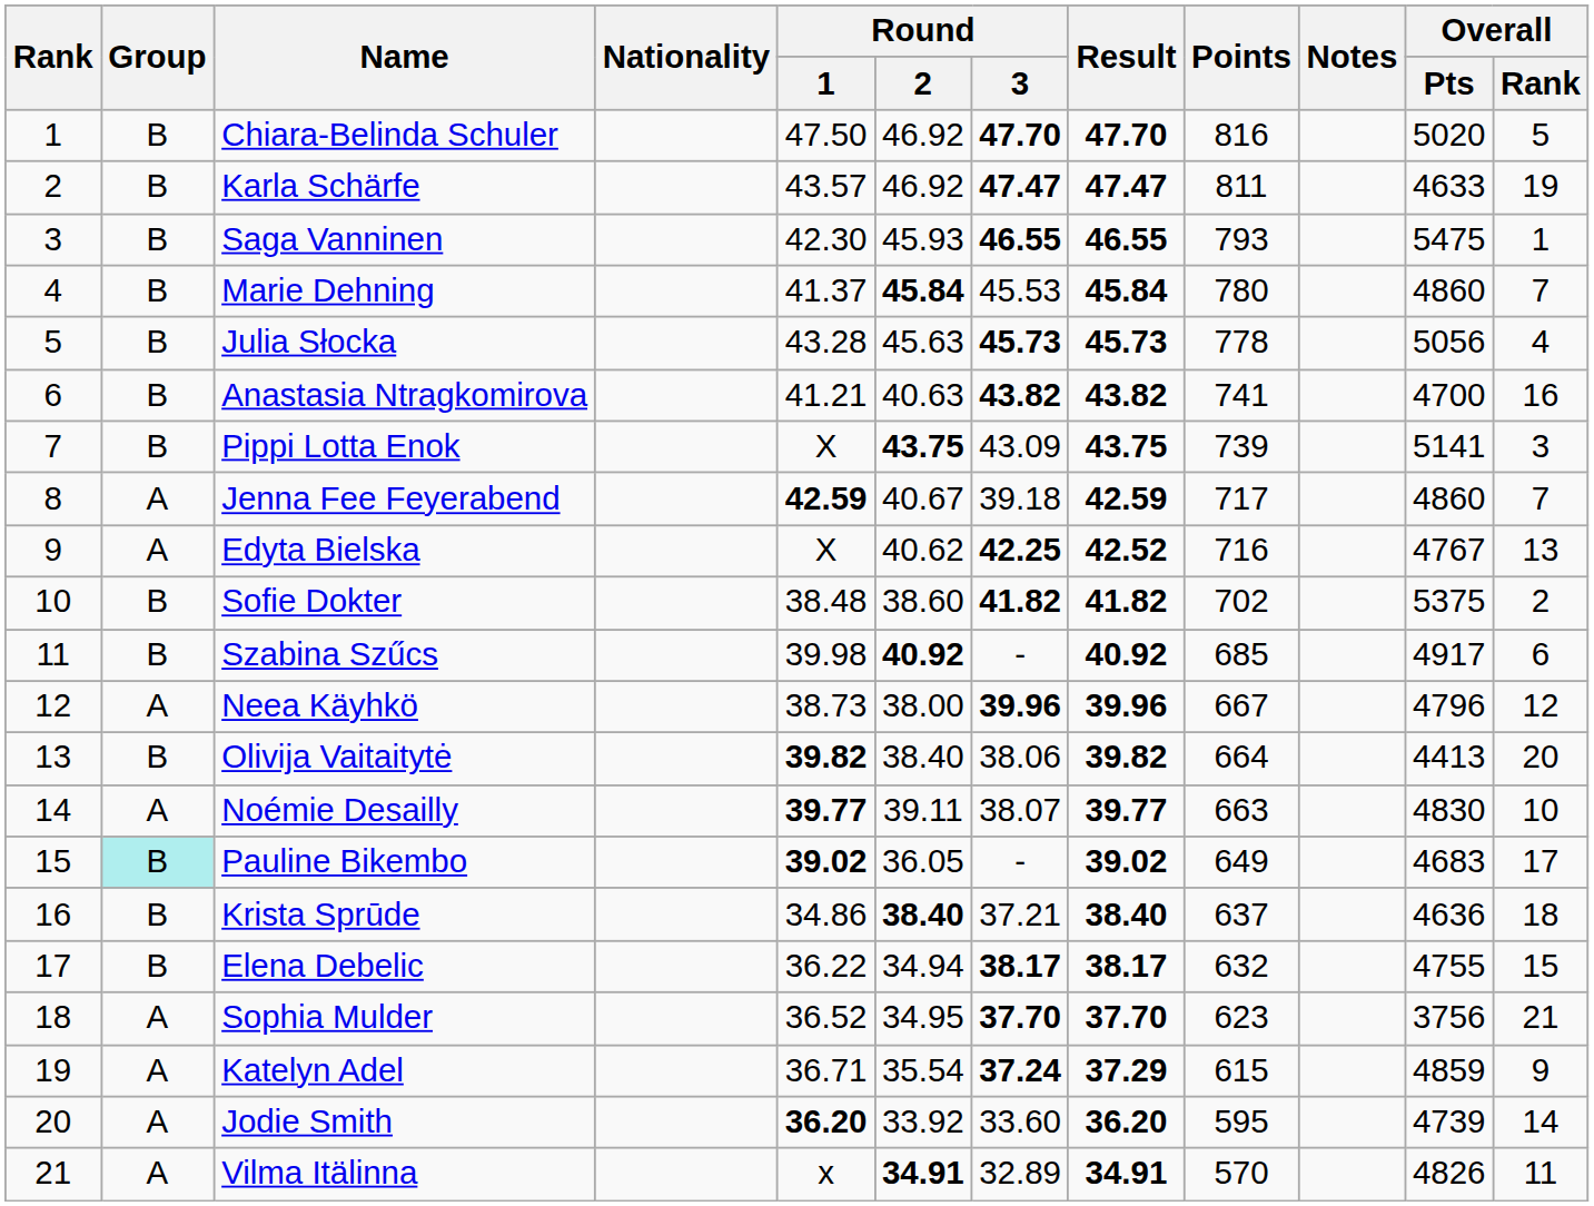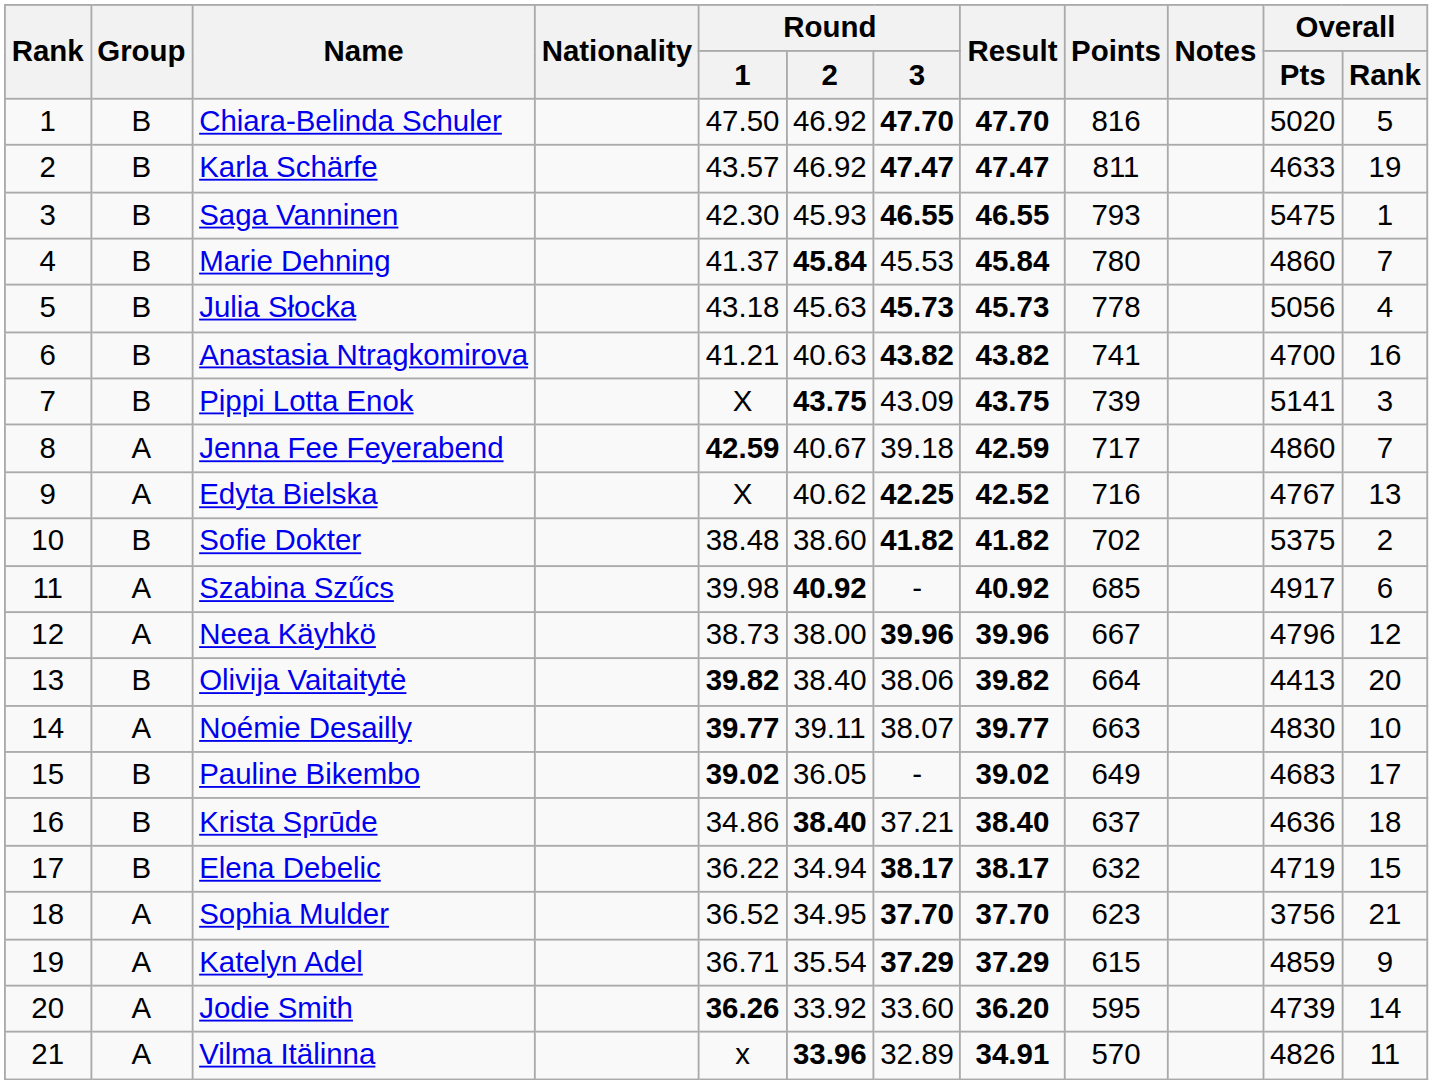Julia Słocka | Round / 1: 43.28 -> 43.18
Szabina Szűcs | Group: B -> A
Pauline Bikembo | Group: paleturquoise background -> no background
Elena Debelic | Overall / Pts: 4755 -> 4719
Katelyn Adel | Round / 3: 37.24 -> 37.29
Jodie Smith | Round / 1: 36.20 -> 36.26
Vilma Itälinna | Round / 2: 34.91 -> 33.96
